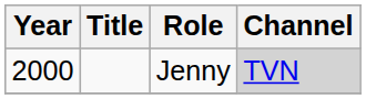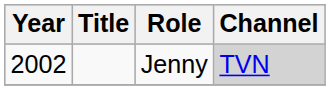Jenny | Year: 2000 -> 2002
